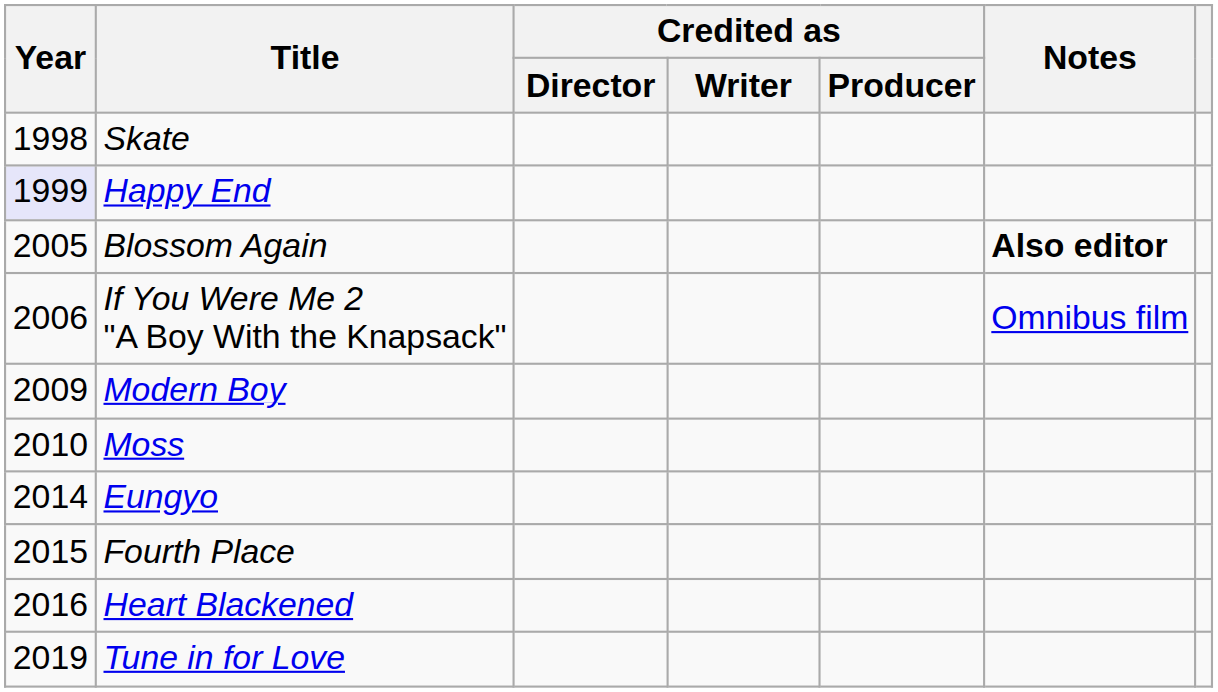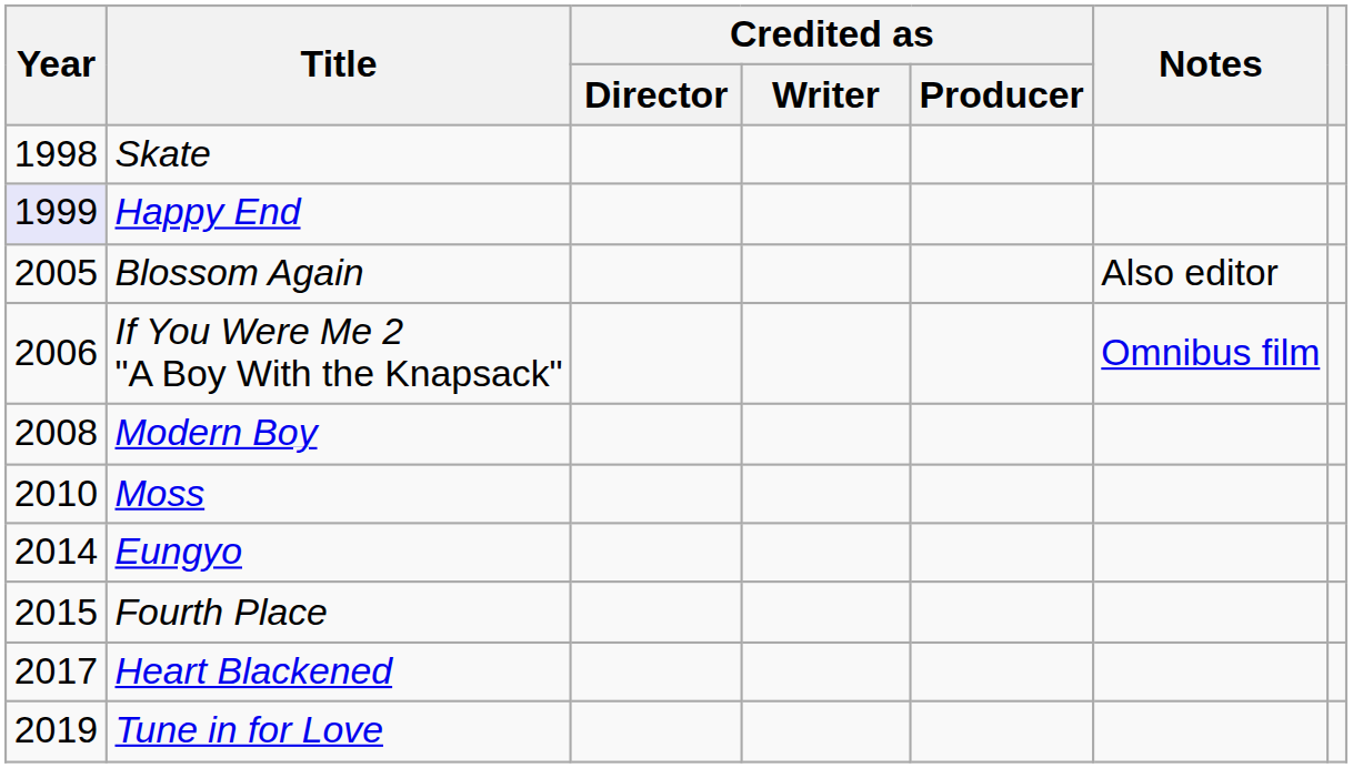Blossom Again | Notes: bold -> normal
Modern Boy | Year: 2009 -> 2008
Heart Blackened | Year: 2016 -> 2017
